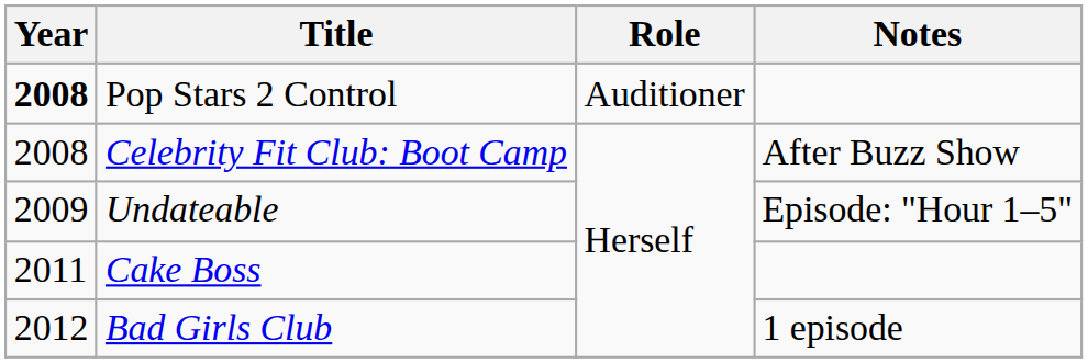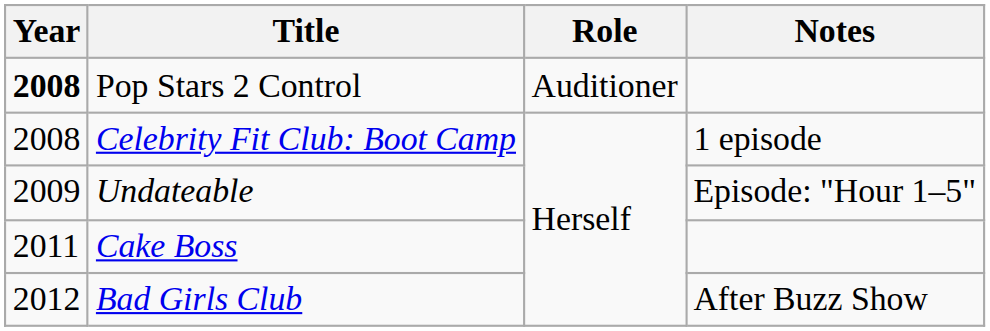Celebrity Fit Club: Boot Camp | Notes: After Buzz Show -> 1 episode
Bad Girls Club | Notes: 1 episode -> After Buzz Show
